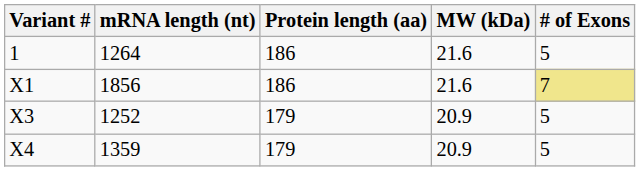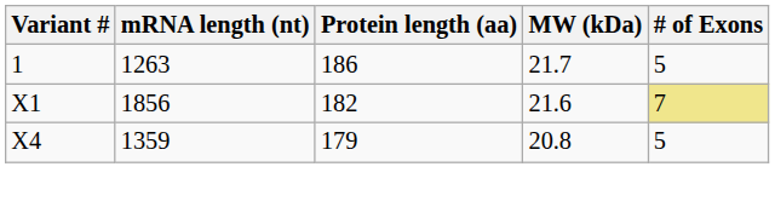1 | mRNA length (nt): 1264 -> 1263
1 | MW (kDa): 21.6 -> 21.7
X1 | Protein length (aa): 186 -> 182
- row: X3 | 1252 | 179 | 20.9 | 5
X4 | MW (kDa): 20.9 -> 20.8
